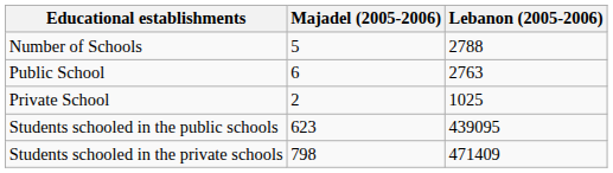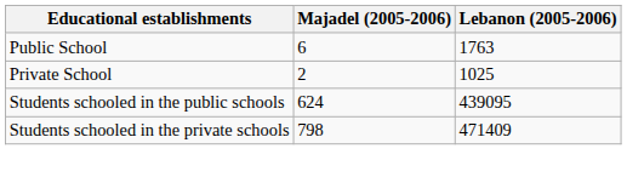- row: Number of Schools | 5 | 2788
Public School | Lebanon (2005-2006): 2763 -> 1763
Students schooled in the public schools | Majadel (2005-2006): 623 -> 624
